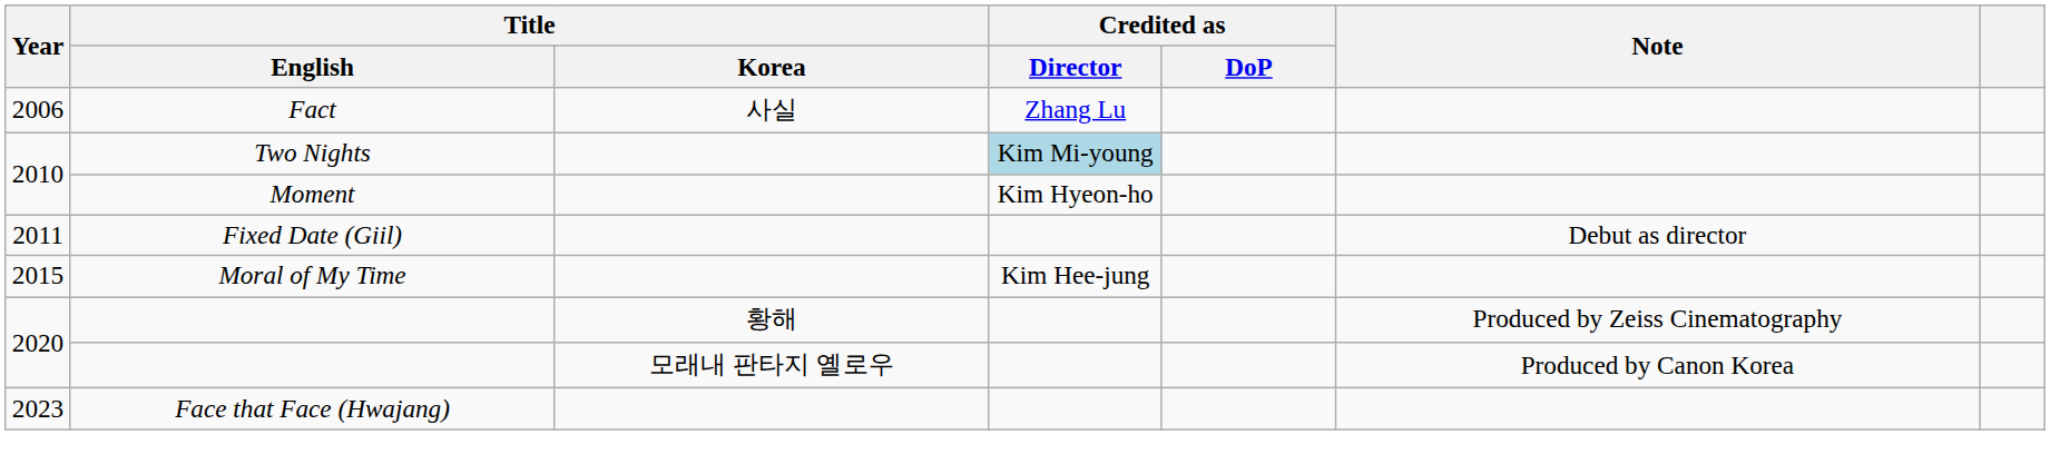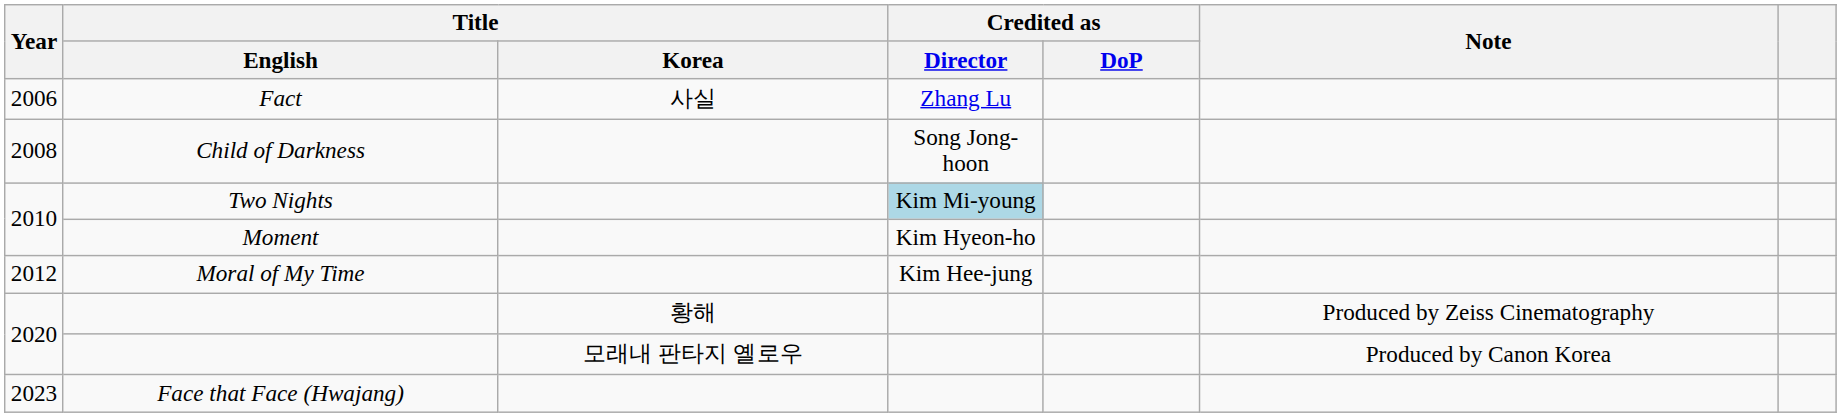+ row: 2008 | Child of Darkness | Song Jong-hoon
- row: 2011 | Fixed Date (Giil) | Debut as director
Moral of My Time | Year: 2015 -> 2012
